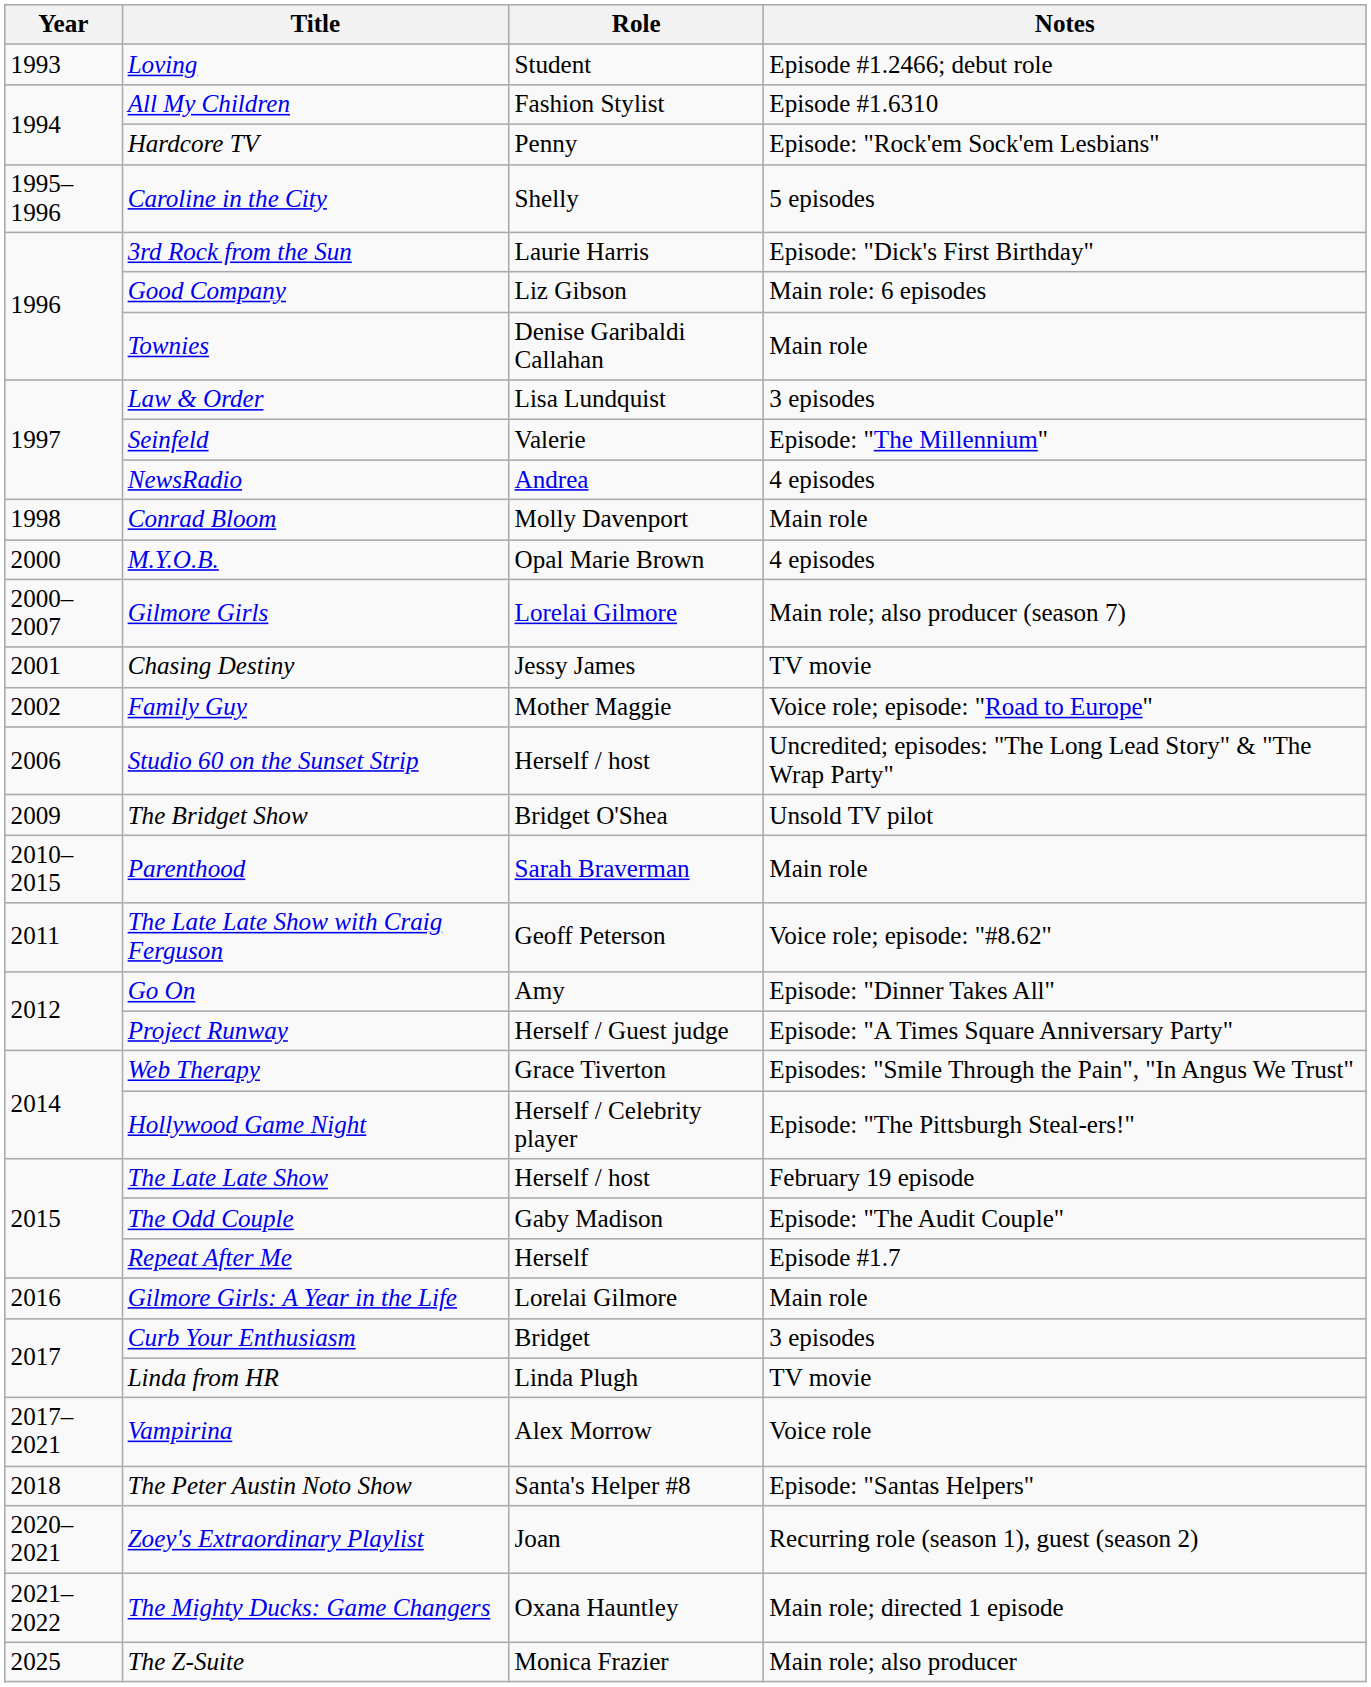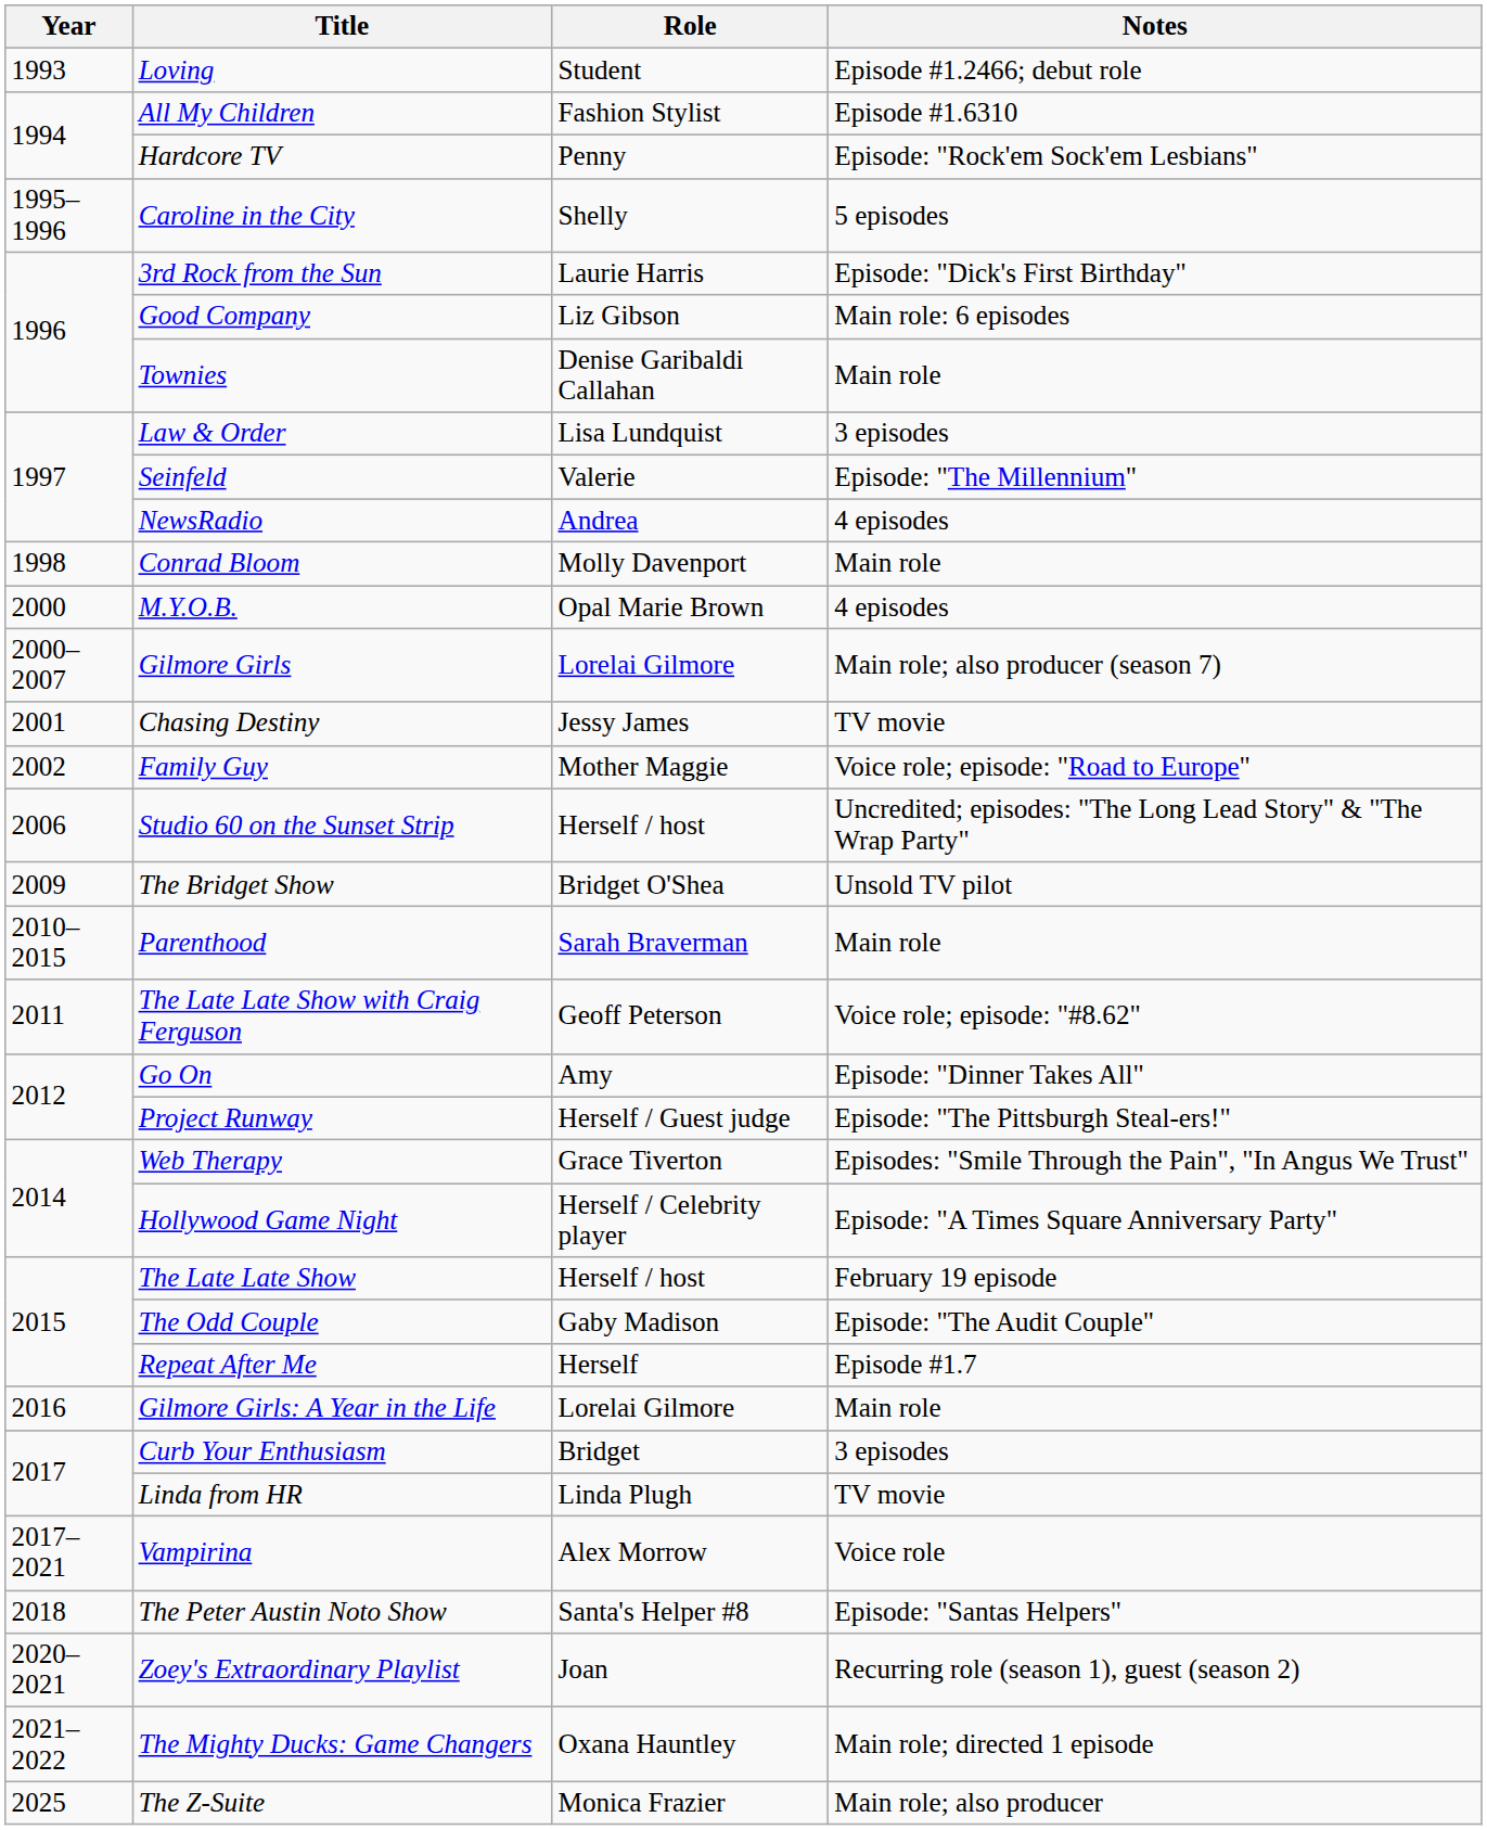Project Runway | Notes: Episode: "A Times Square Anniversary Party" -> Episode: "The Pittsburgh Steal-ers!"
Hollywood Game Night | Notes: Episode: "The Pittsburgh Steal-ers!" -> Episode: "A Times Square Anniversary Party"
